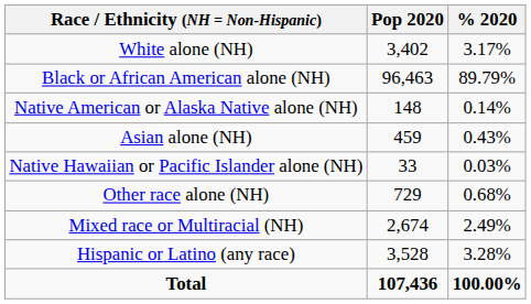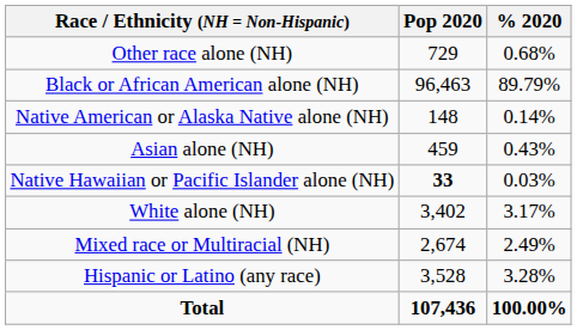rows swapped: White alone (NH) <-> Other race alone (NH)
Native Hawaiian or Pacific Islander alone (NH) | Pop 2020: normal -> bold
